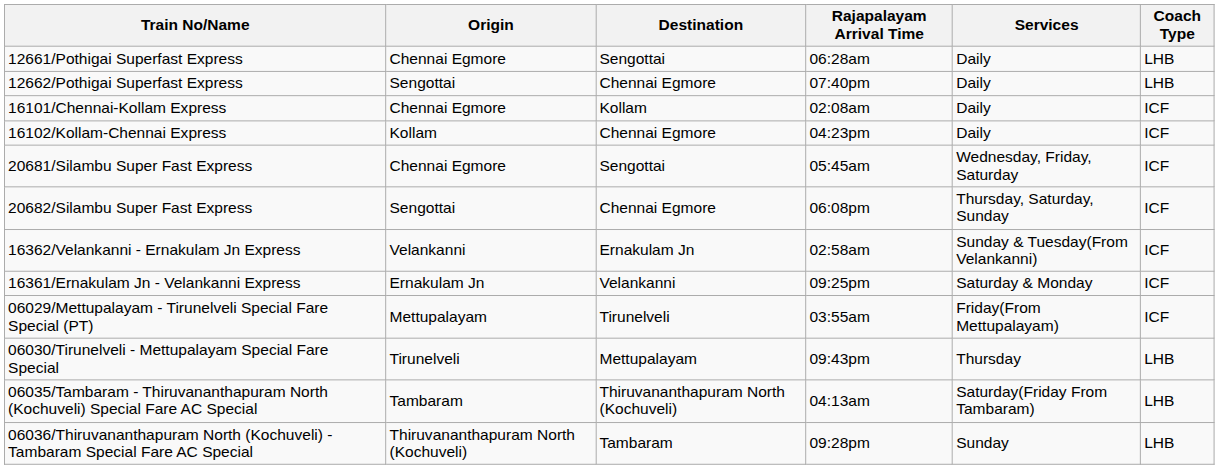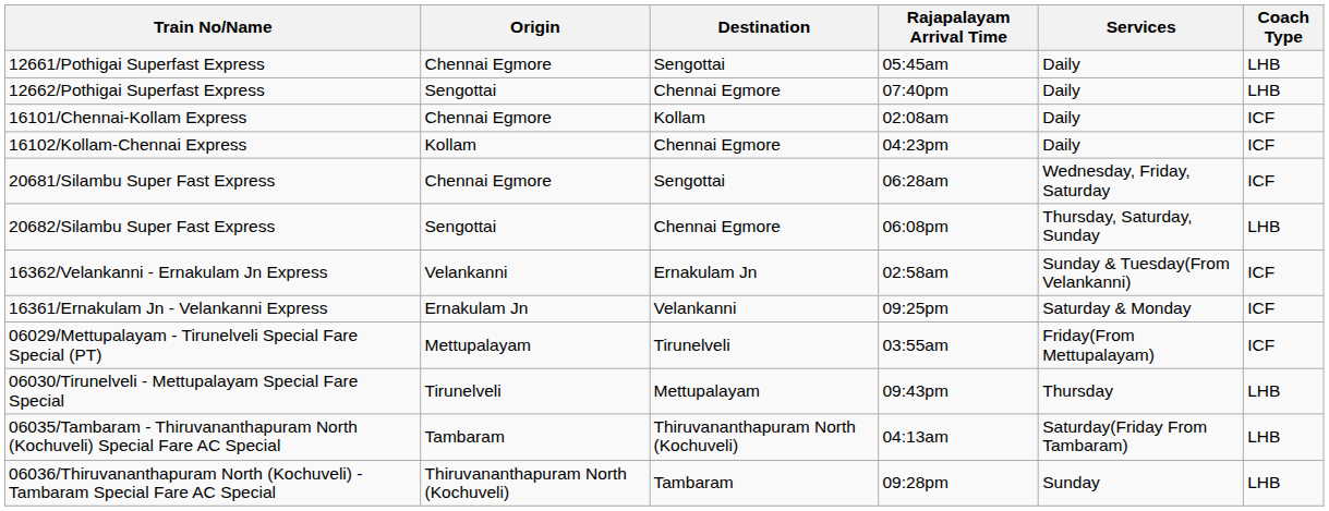12661/Pothigai Superfast Express | Rajapalayam Arrival Time: 06:28am -> 05:45am
20681/Silambu Super Fast Express | Rajapalayam Arrival Time: 05:45am -> 06:28am
20682/Silambu Super Fast Express | Coach Type: ICF -> LHB
